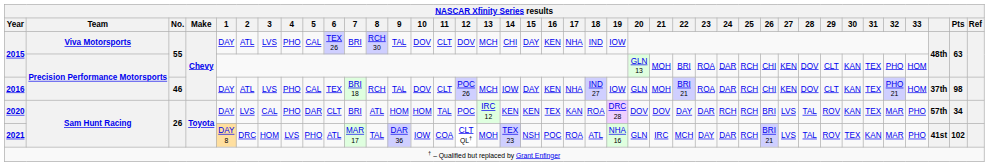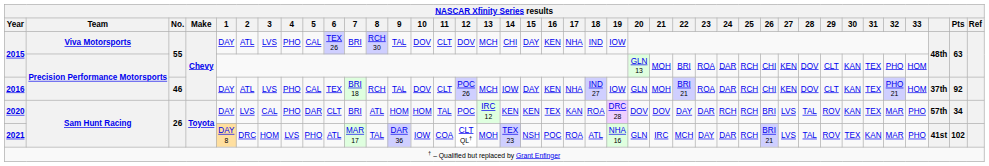2016 | NASCAR Xfinity Series results / Pts: 98 -> 92
